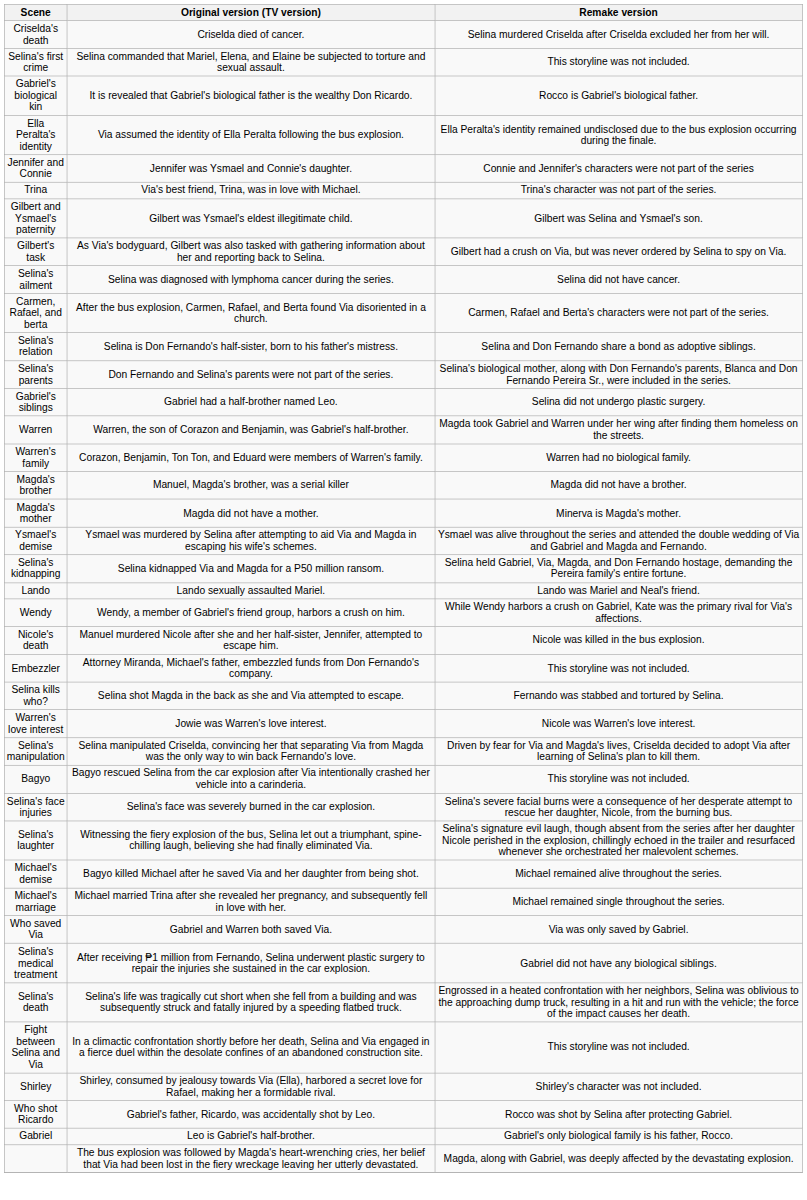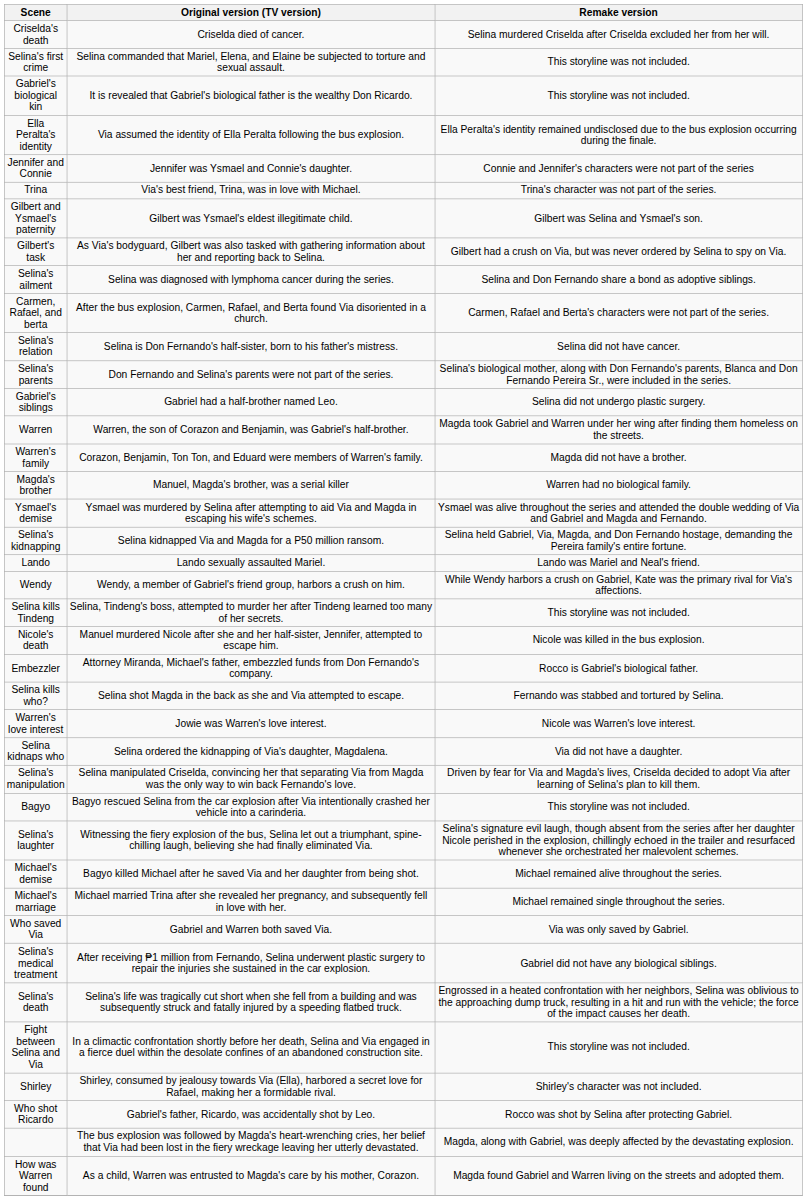Gabriel's biological kin | Remake version: Rocco is Gabriel's biological father. -> This storyline was not included.
Selina's ailment | Remake version: Selina did not have cancer. -> Selina and Don Fernando share a bond as adoptive siblings.
Selina's relation | Remake version: Selina and Don Fernando share a bond as adoptive siblings. -> Selina did not have cancer.
Warren's family | Remake version: Warren had no biological family. -> Magda did not have a brother.
Magda's brother | Remake version: Magda did not have a brother. -> Warren had no biological family.
- row: Magda's mother | Magda did not have a mother. | Minerva is Magda's mother.
+ row: Selina kills Tindeng | Selina, Tindeng's boss, attempted to murder her after Tindeng learned too many of her secrets. | This storyline was not included.
Embezzler | Remake version: This storyline was not included. -> Rocco is Gabriel's biological father.
+ row: Selina kidnaps who | Selina ordered the kidnapping of Via's daughter, Magdalena. | Via did not have a daughter.
- row: Selina's face injuries | Selina's face was severely burned in the car explosion. | Selina's severe facial burns were a consequence of her desperate attempt to rescue her daughter, Nicole, from the burning bus.
- row: Gabriel | Leo is Gabriel's half-brother. | Gabriel's only biological family is his father, Rocco.
+ row: How was Warren found | As a child, Warren was entrusted to Magda's care by his mother, Corazon. | Magda found Gabriel and Warren living on the streets and adopted them.
